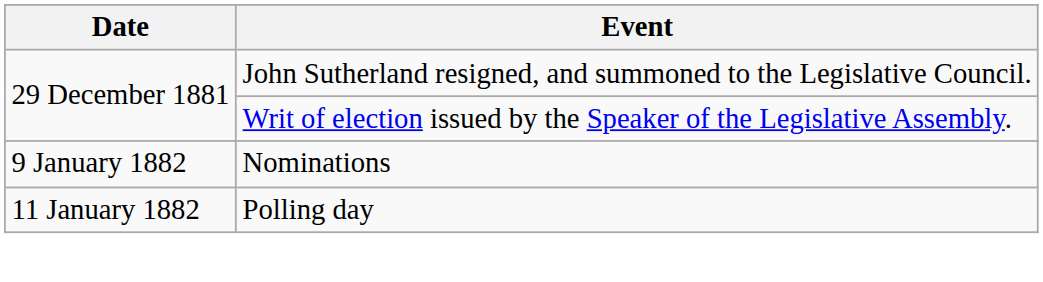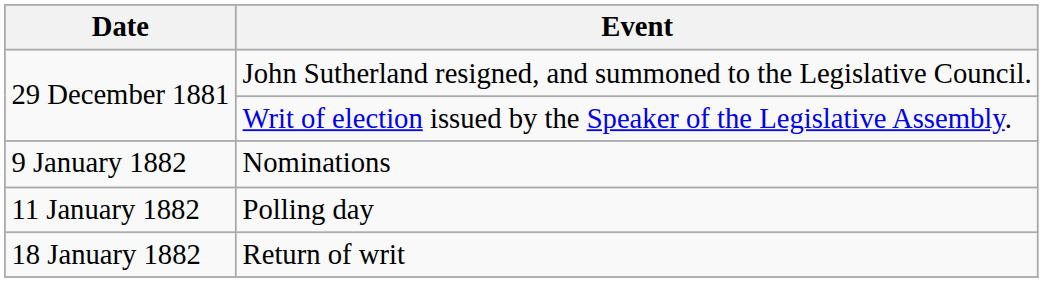+ row: 18 January 1882 | Return of writ
